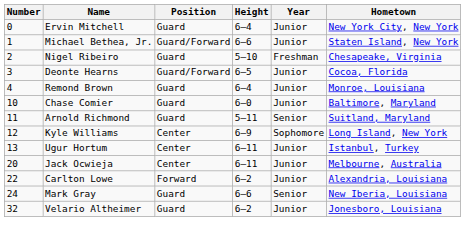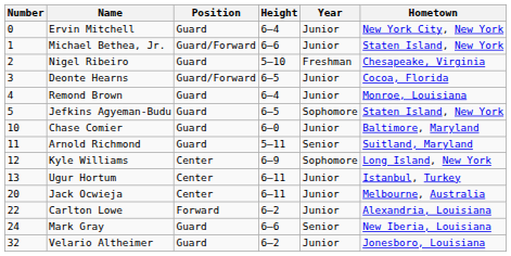+ row: 5 | Jefkins Agyeman-Budu | Guard | 6–5 | Sophomore | Staten Island, New York
